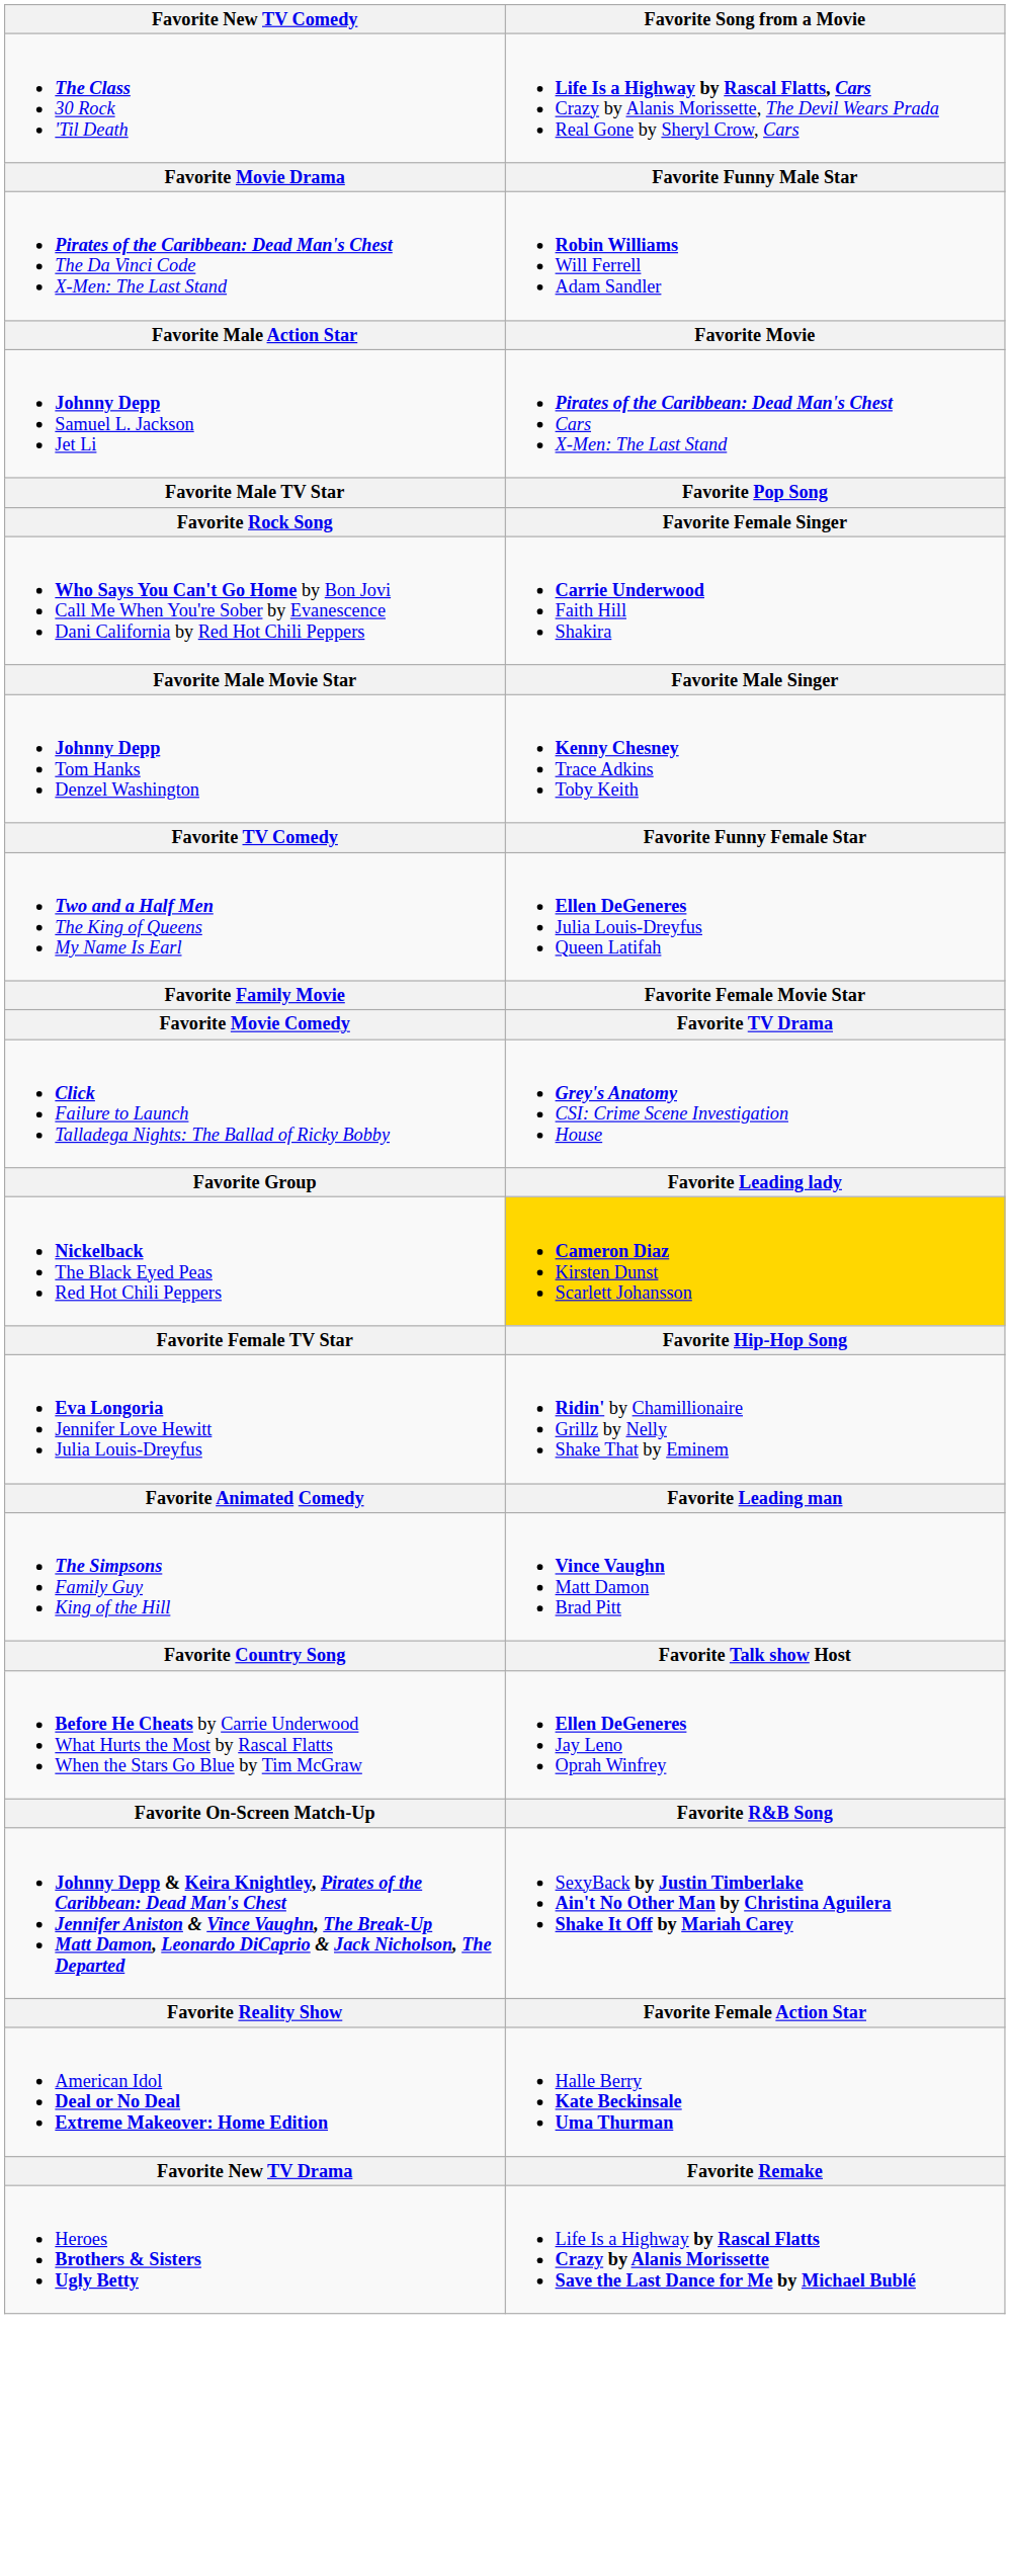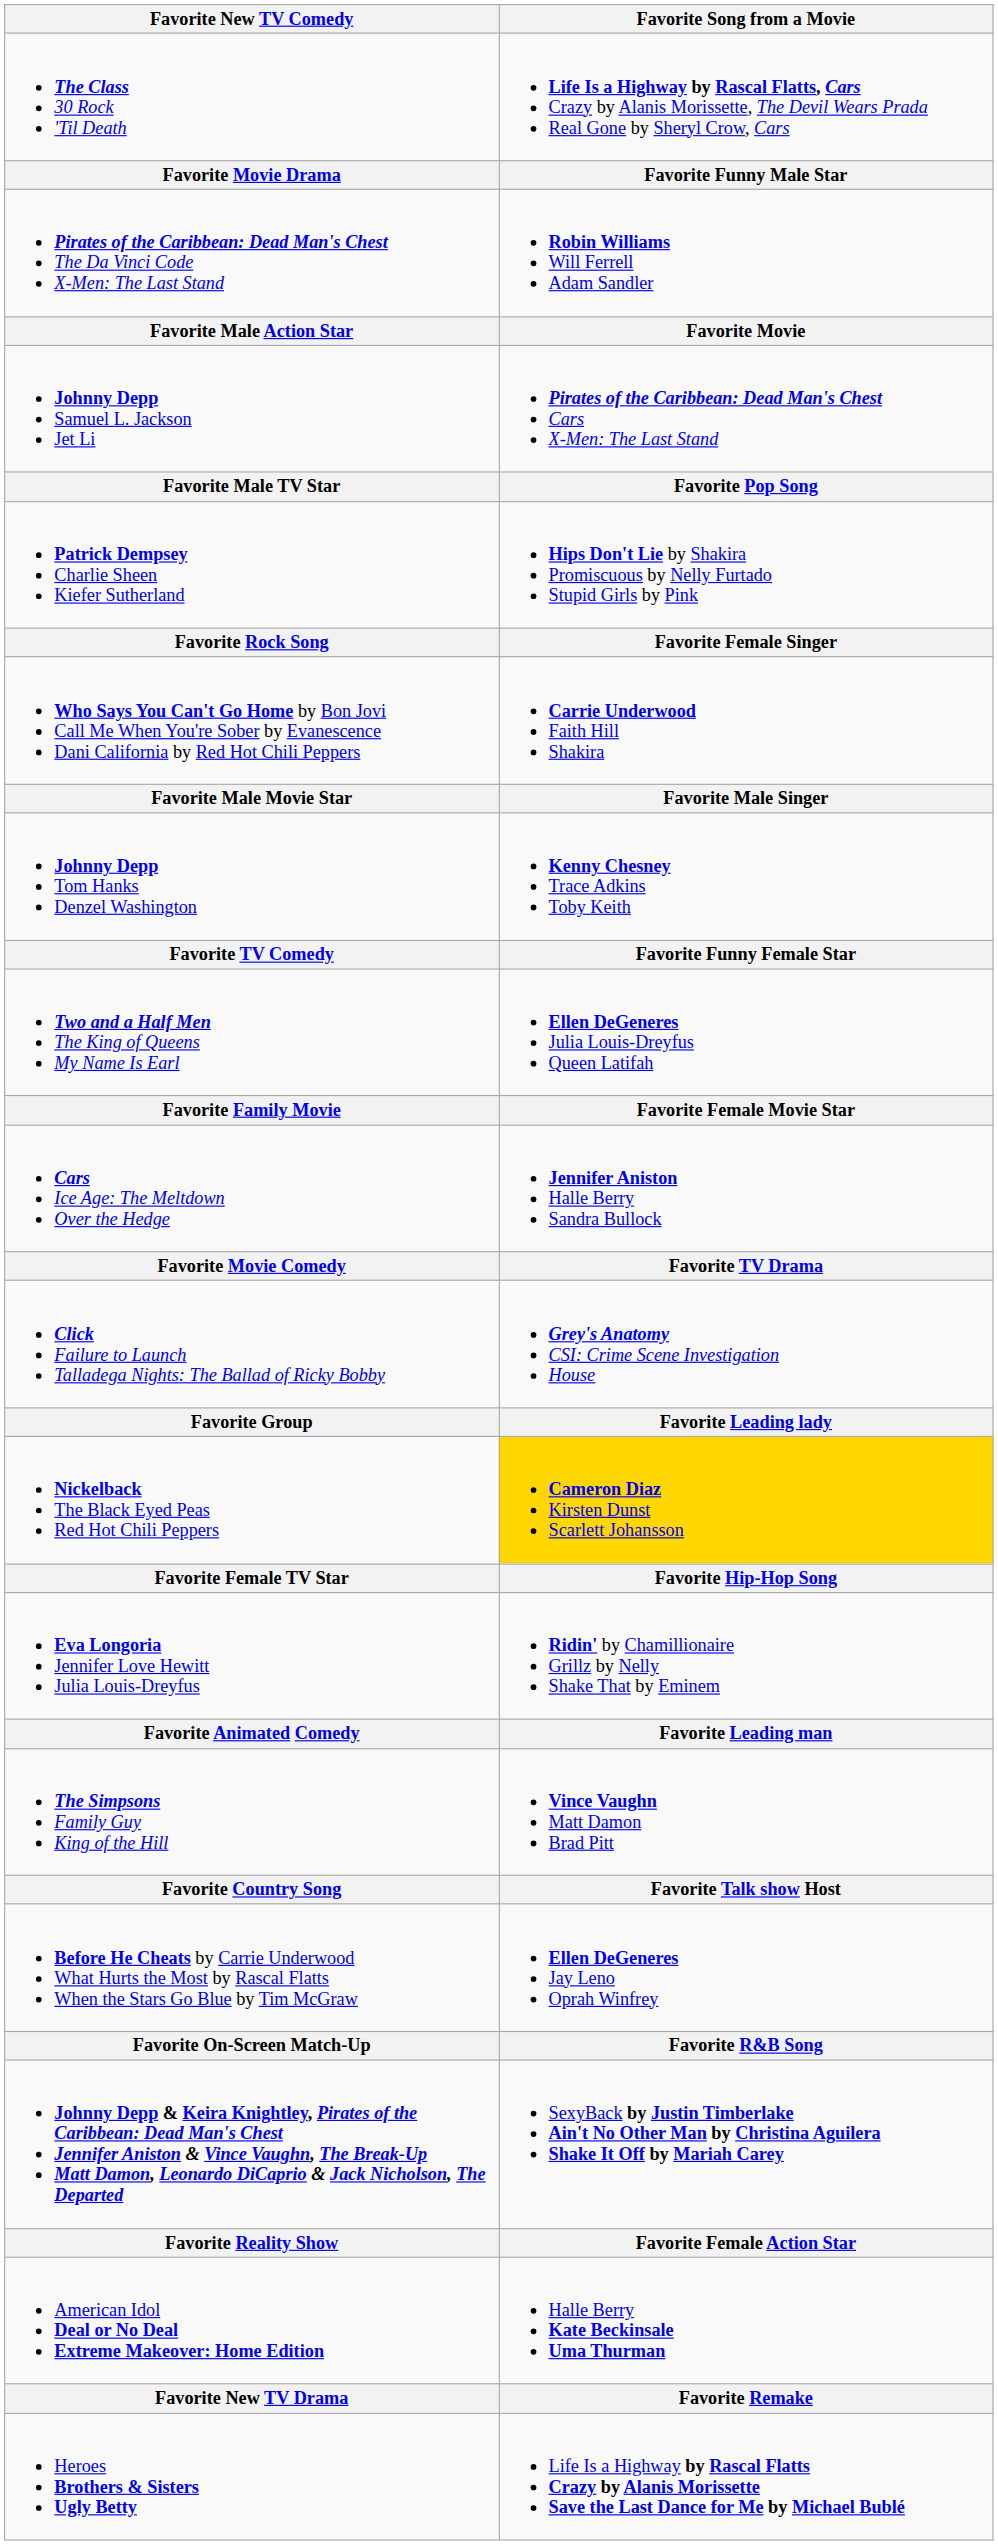+ row: Patrick Dempsey Charlie Sheen Kiefer Sutherland | Hips Don't Lie by Shakira Promiscuous by Nelly Furtado Stupid Girls by Pink
+ row: Cars Ice Age: The Meltdown Over the Hedge | Jennifer Aniston Halle Berry Sandra Bullock
